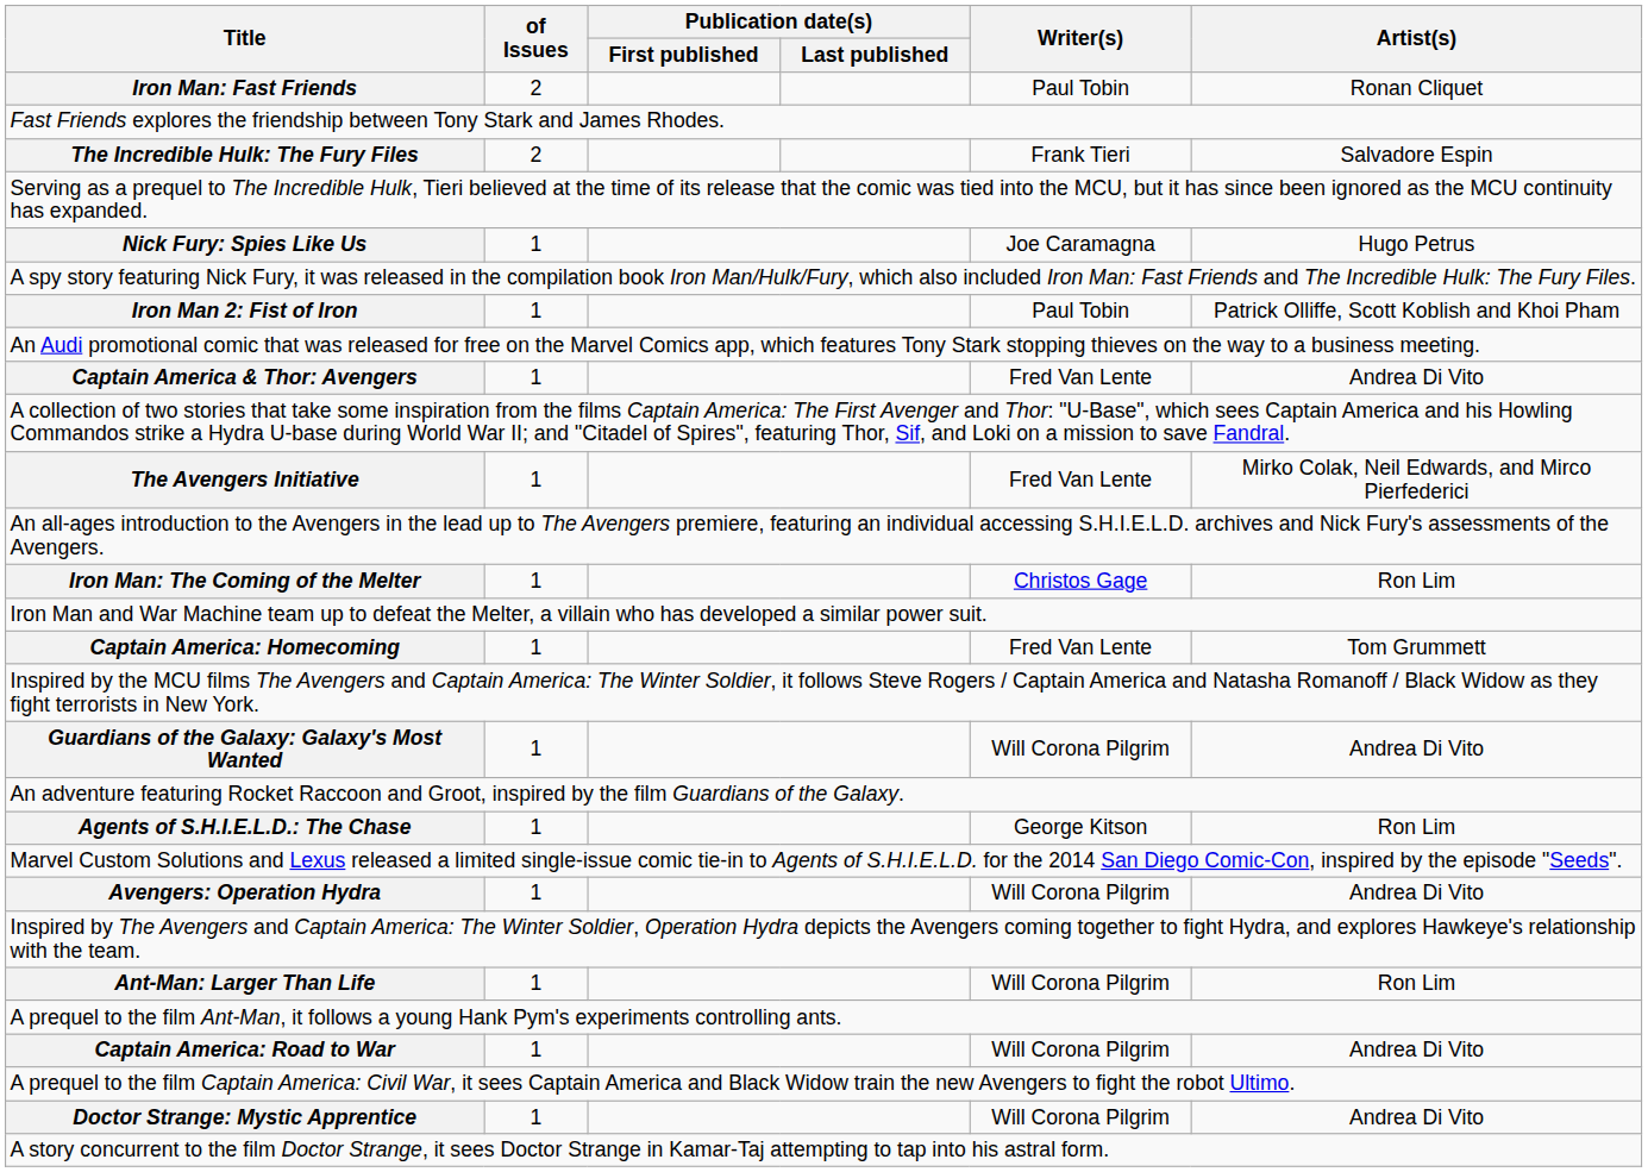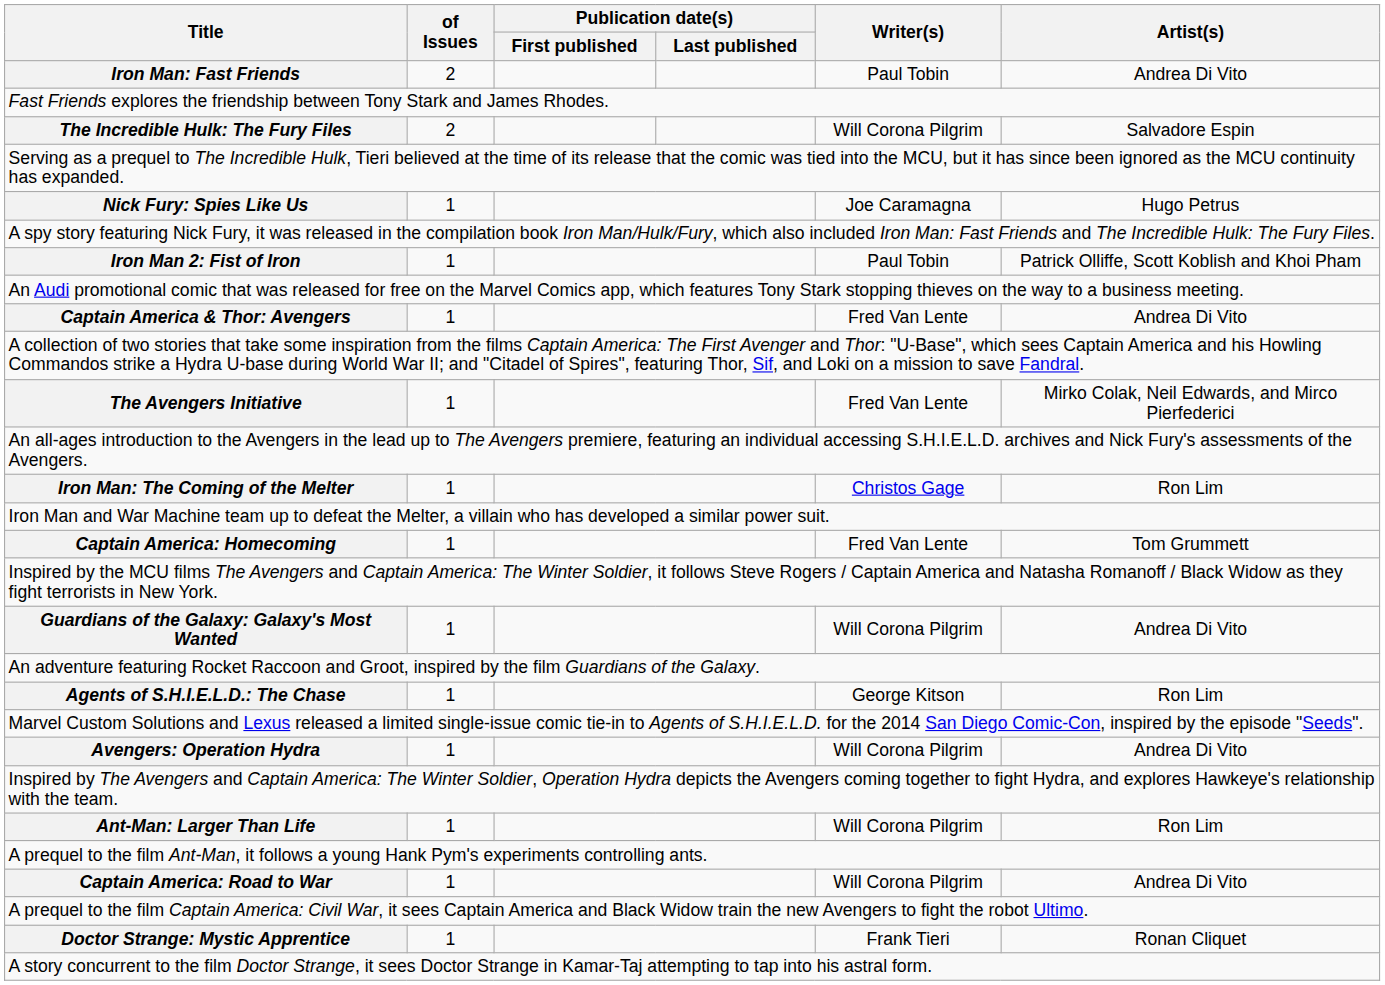Iron Man: Fast Friends | Artist(s): Ronan Cliquet -> Andrea Di Vito
The Incredible Hulk: The Fury Files | Writer(s): Frank Tieri -> Will Corona Pilgrim
Doctor Strange: Mystic Apprentice | Writer(s): Will Corona Pilgrim -> Frank Tieri
Doctor Strange: Mystic Apprentice | Artist(s): Andrea Di Vito -> Ronan Cliquet
